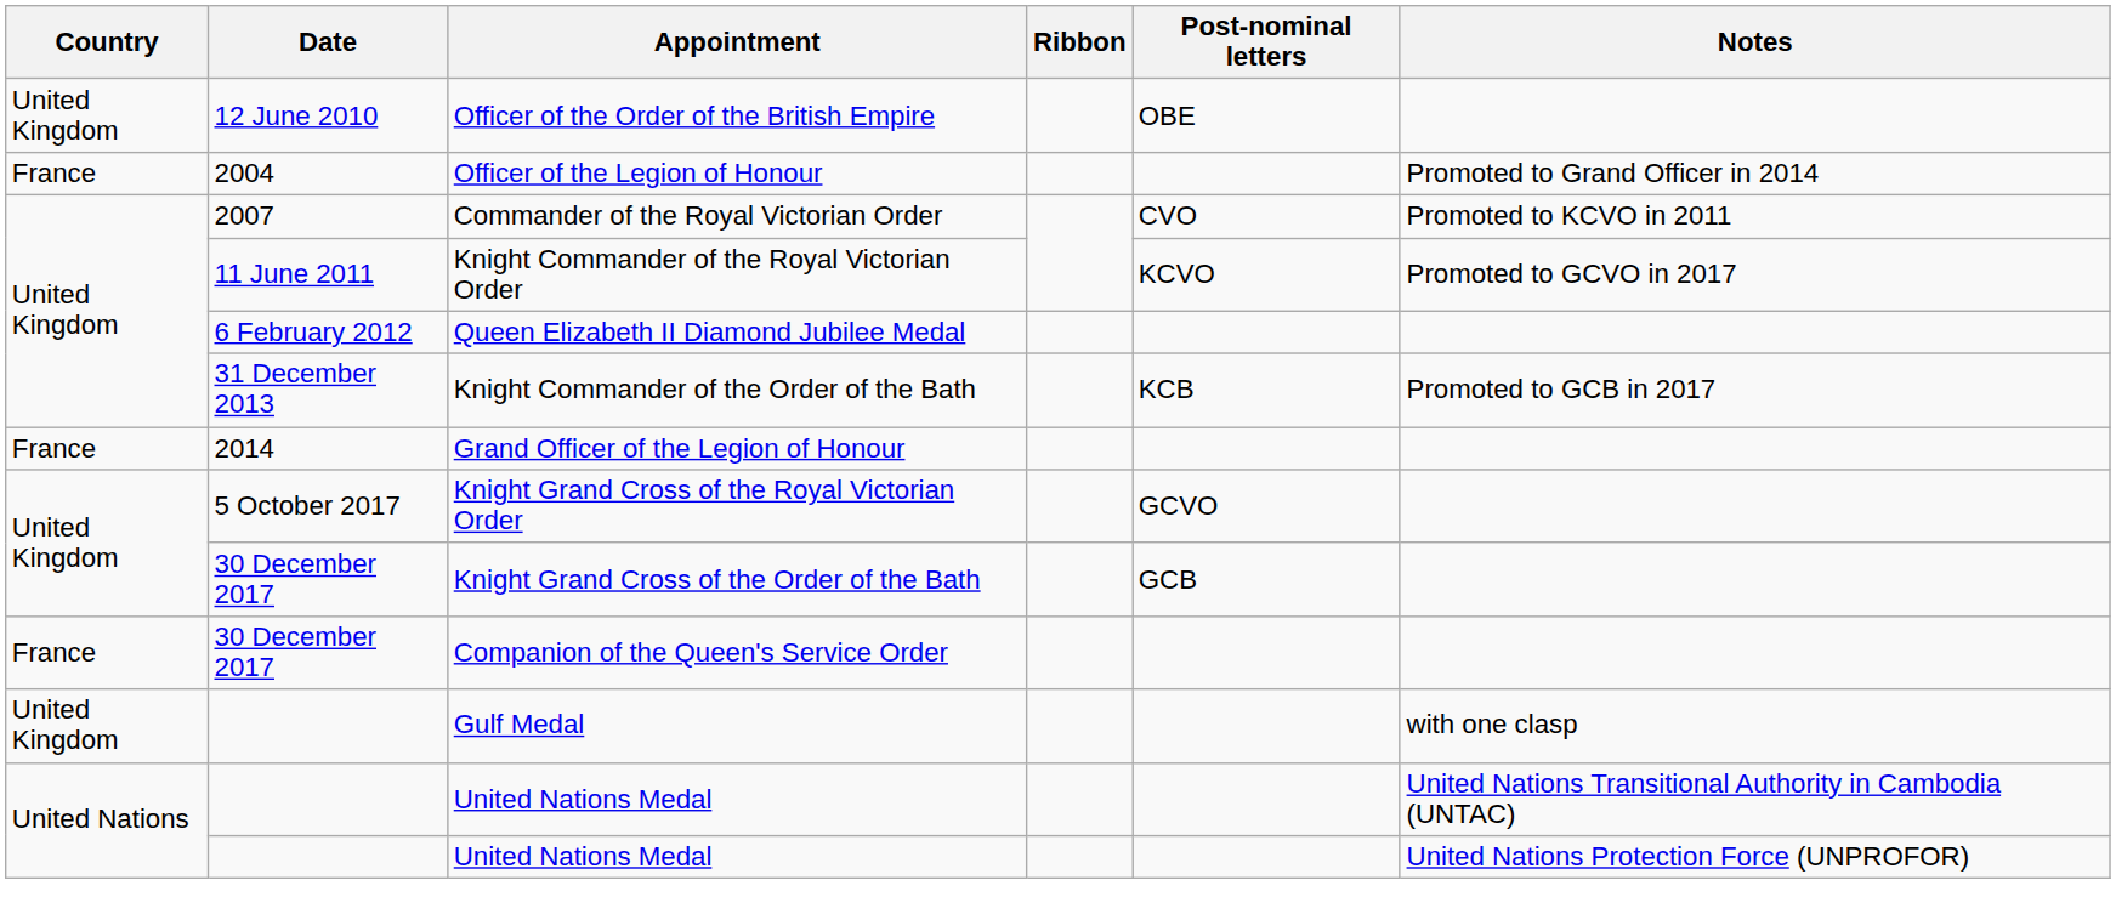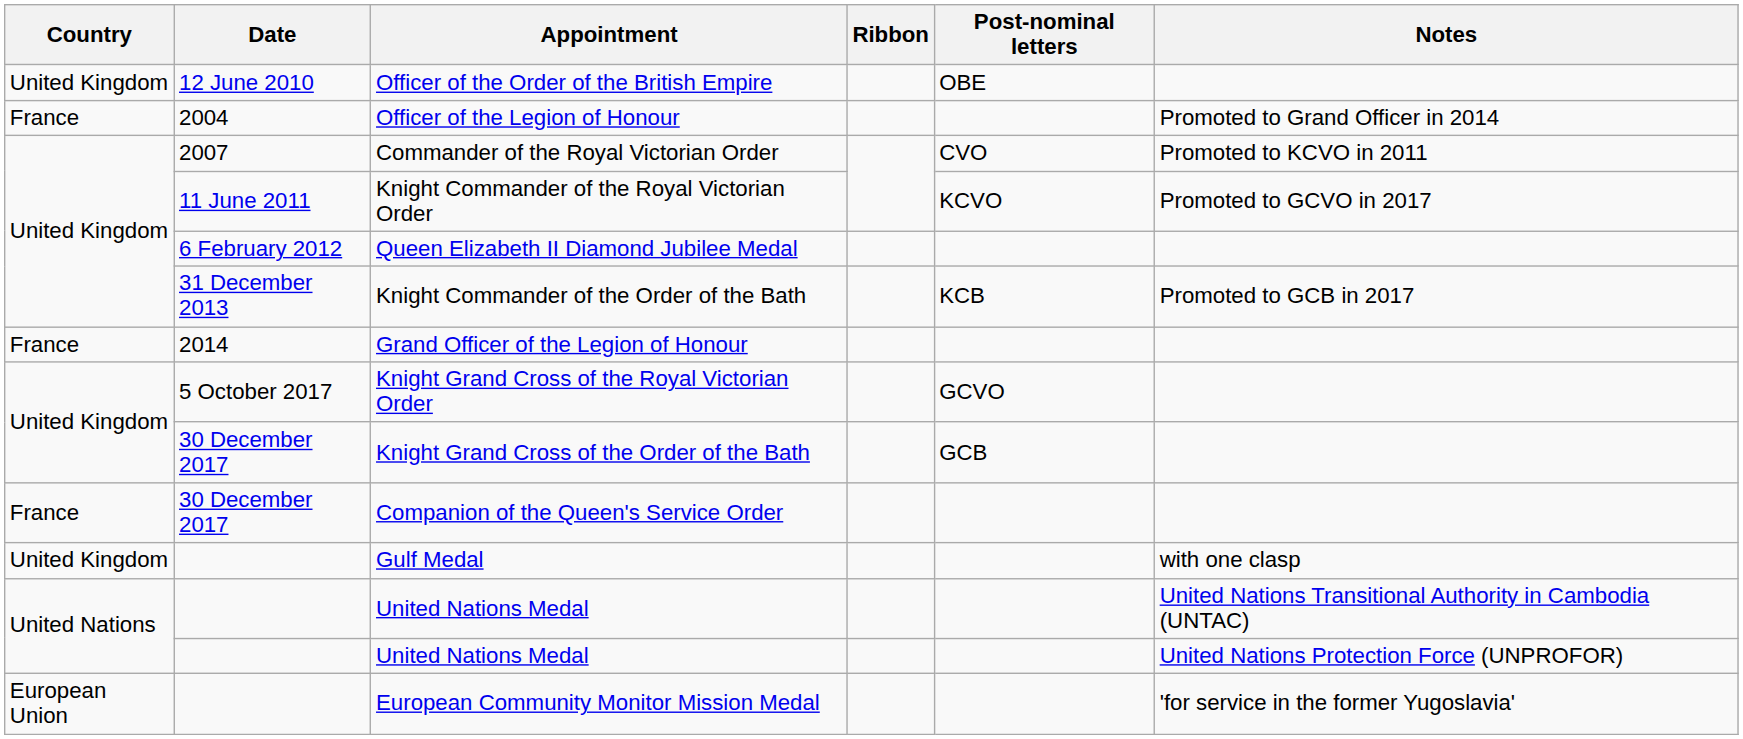+ row: European Union | European Community Monitor Mission Medal | 'for service in the former Yugoslavia'
